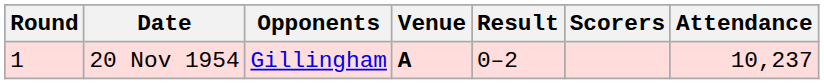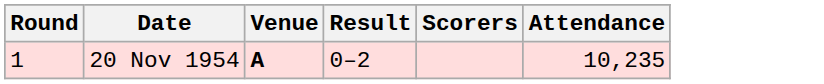- column: Opponents | Gillingham
20 Nov 1954 | Attendance: 10,237 -> 10,235
